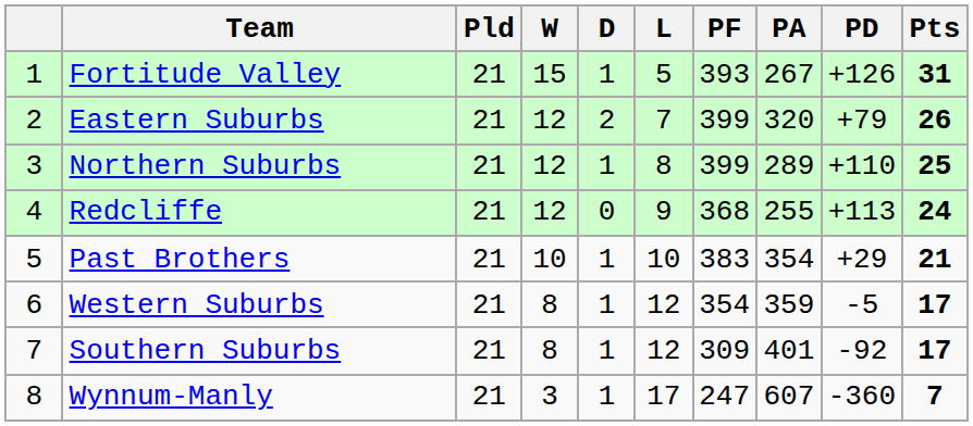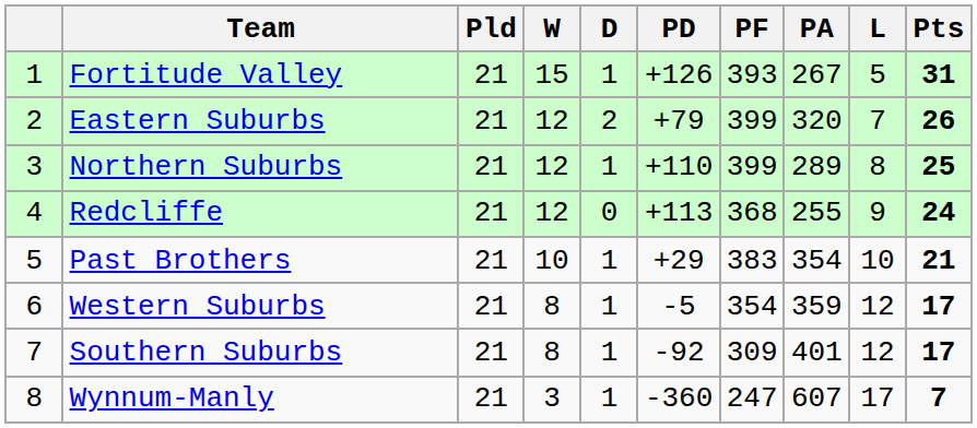columns swapped: L <-> PD
